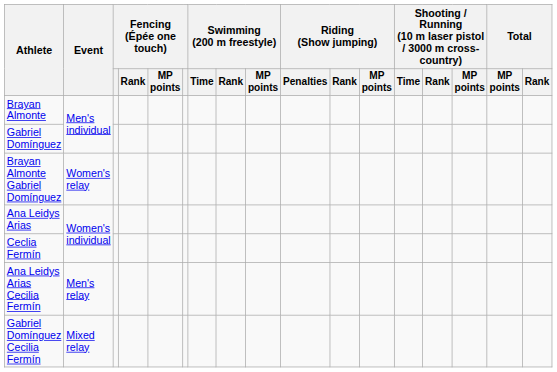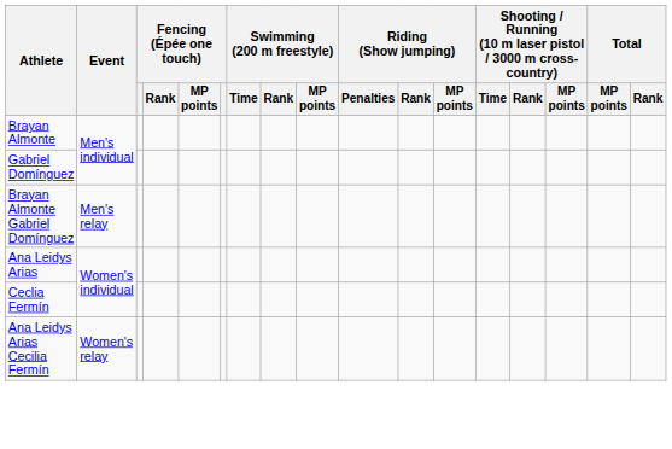Brayan Almonte Gabriel Domínguez | Event: Women's relay -> Men's relay
Ana Leidys Arias Cecilia Fermín | Event: Men's relay -> Women's relay
- row: Gabriel Domínguez Cecilia Fermín | Mixed relay
